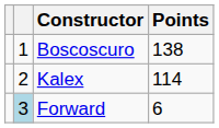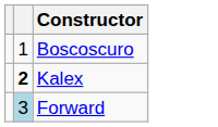- column: Points | 138 | 114 | 6
Kalex | column 2: normal -> bold
